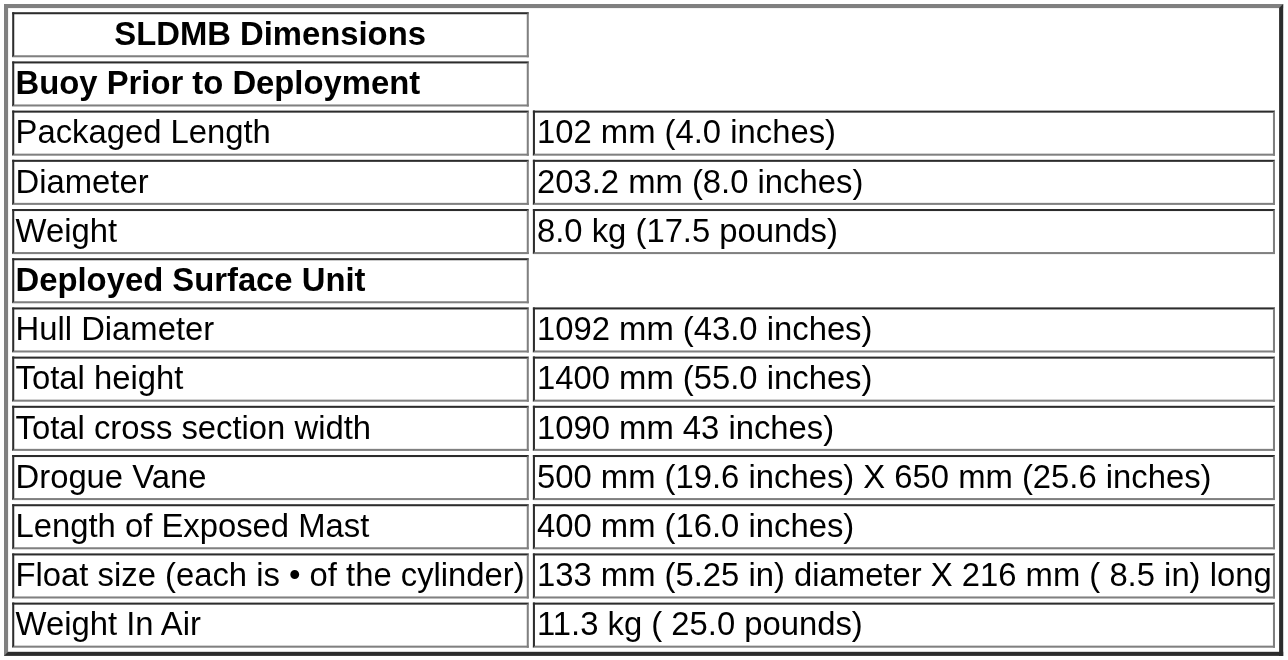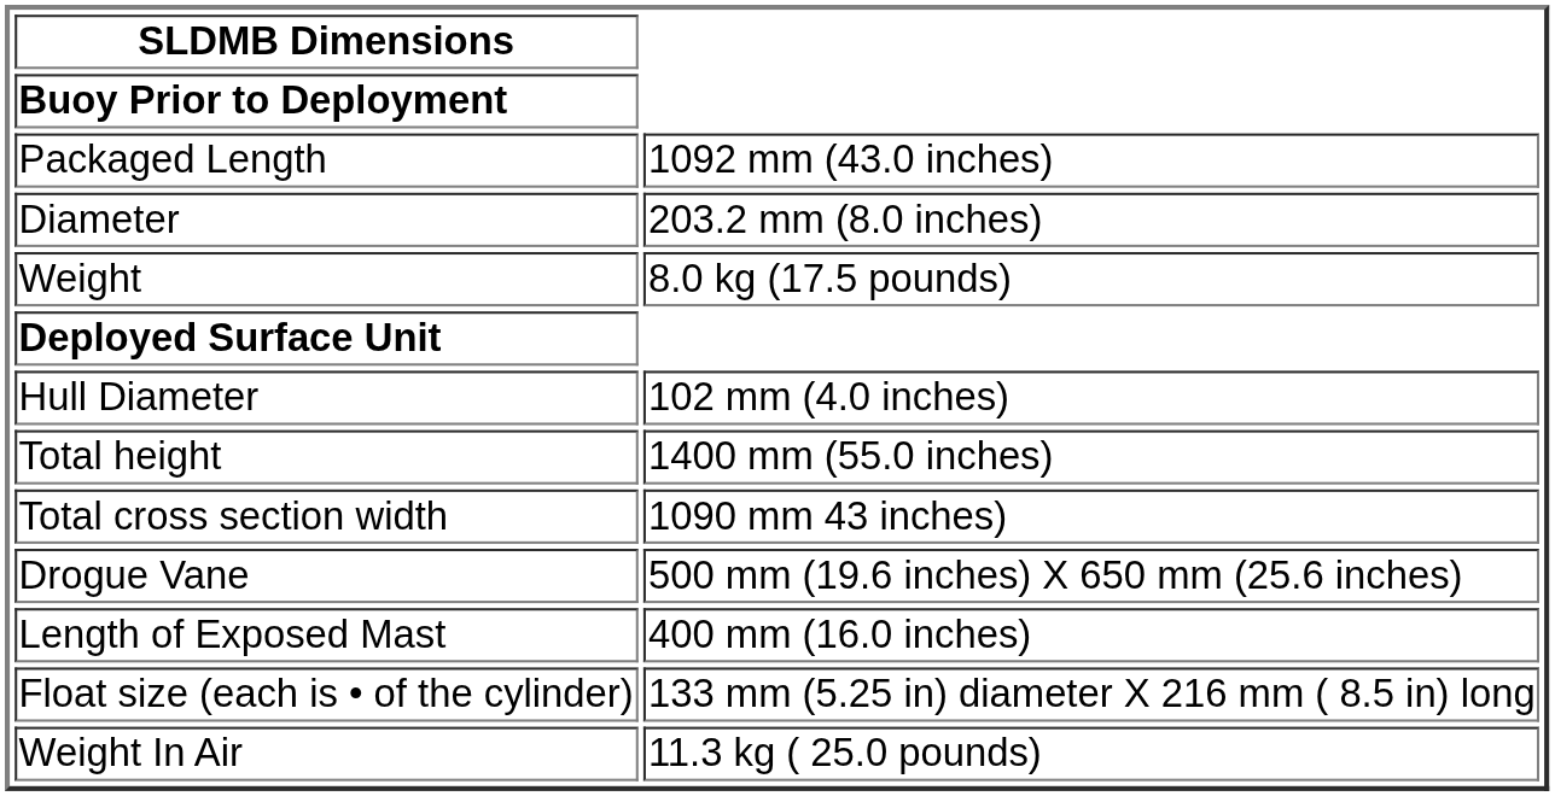Packaged Length | column 2: 102 mm (4.0 inches) -> 1092 mm (43.0 inches)
Hull Diameter | column 2: 1092 mm (43.0 inches) -> 102 mm (4.0 inches)
